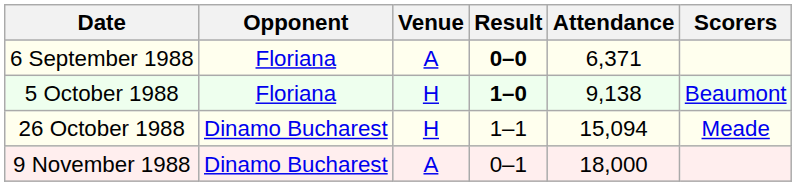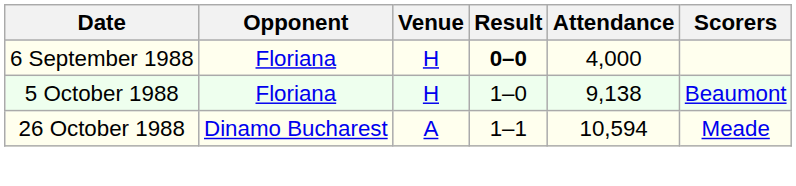6 September 1988 | Venue: A -> H
6 September 1988 | Attendance: 6,371 -> 4,000
5 October 1988 | Result: bold -> normal
26 October 1988 | Venue: H -> A
26 October 1988 | Attendance: 15,094 -> 10,594
- row: 9 November 1988 | Dinamo Bucharest | A | 0–1 | 18,000
